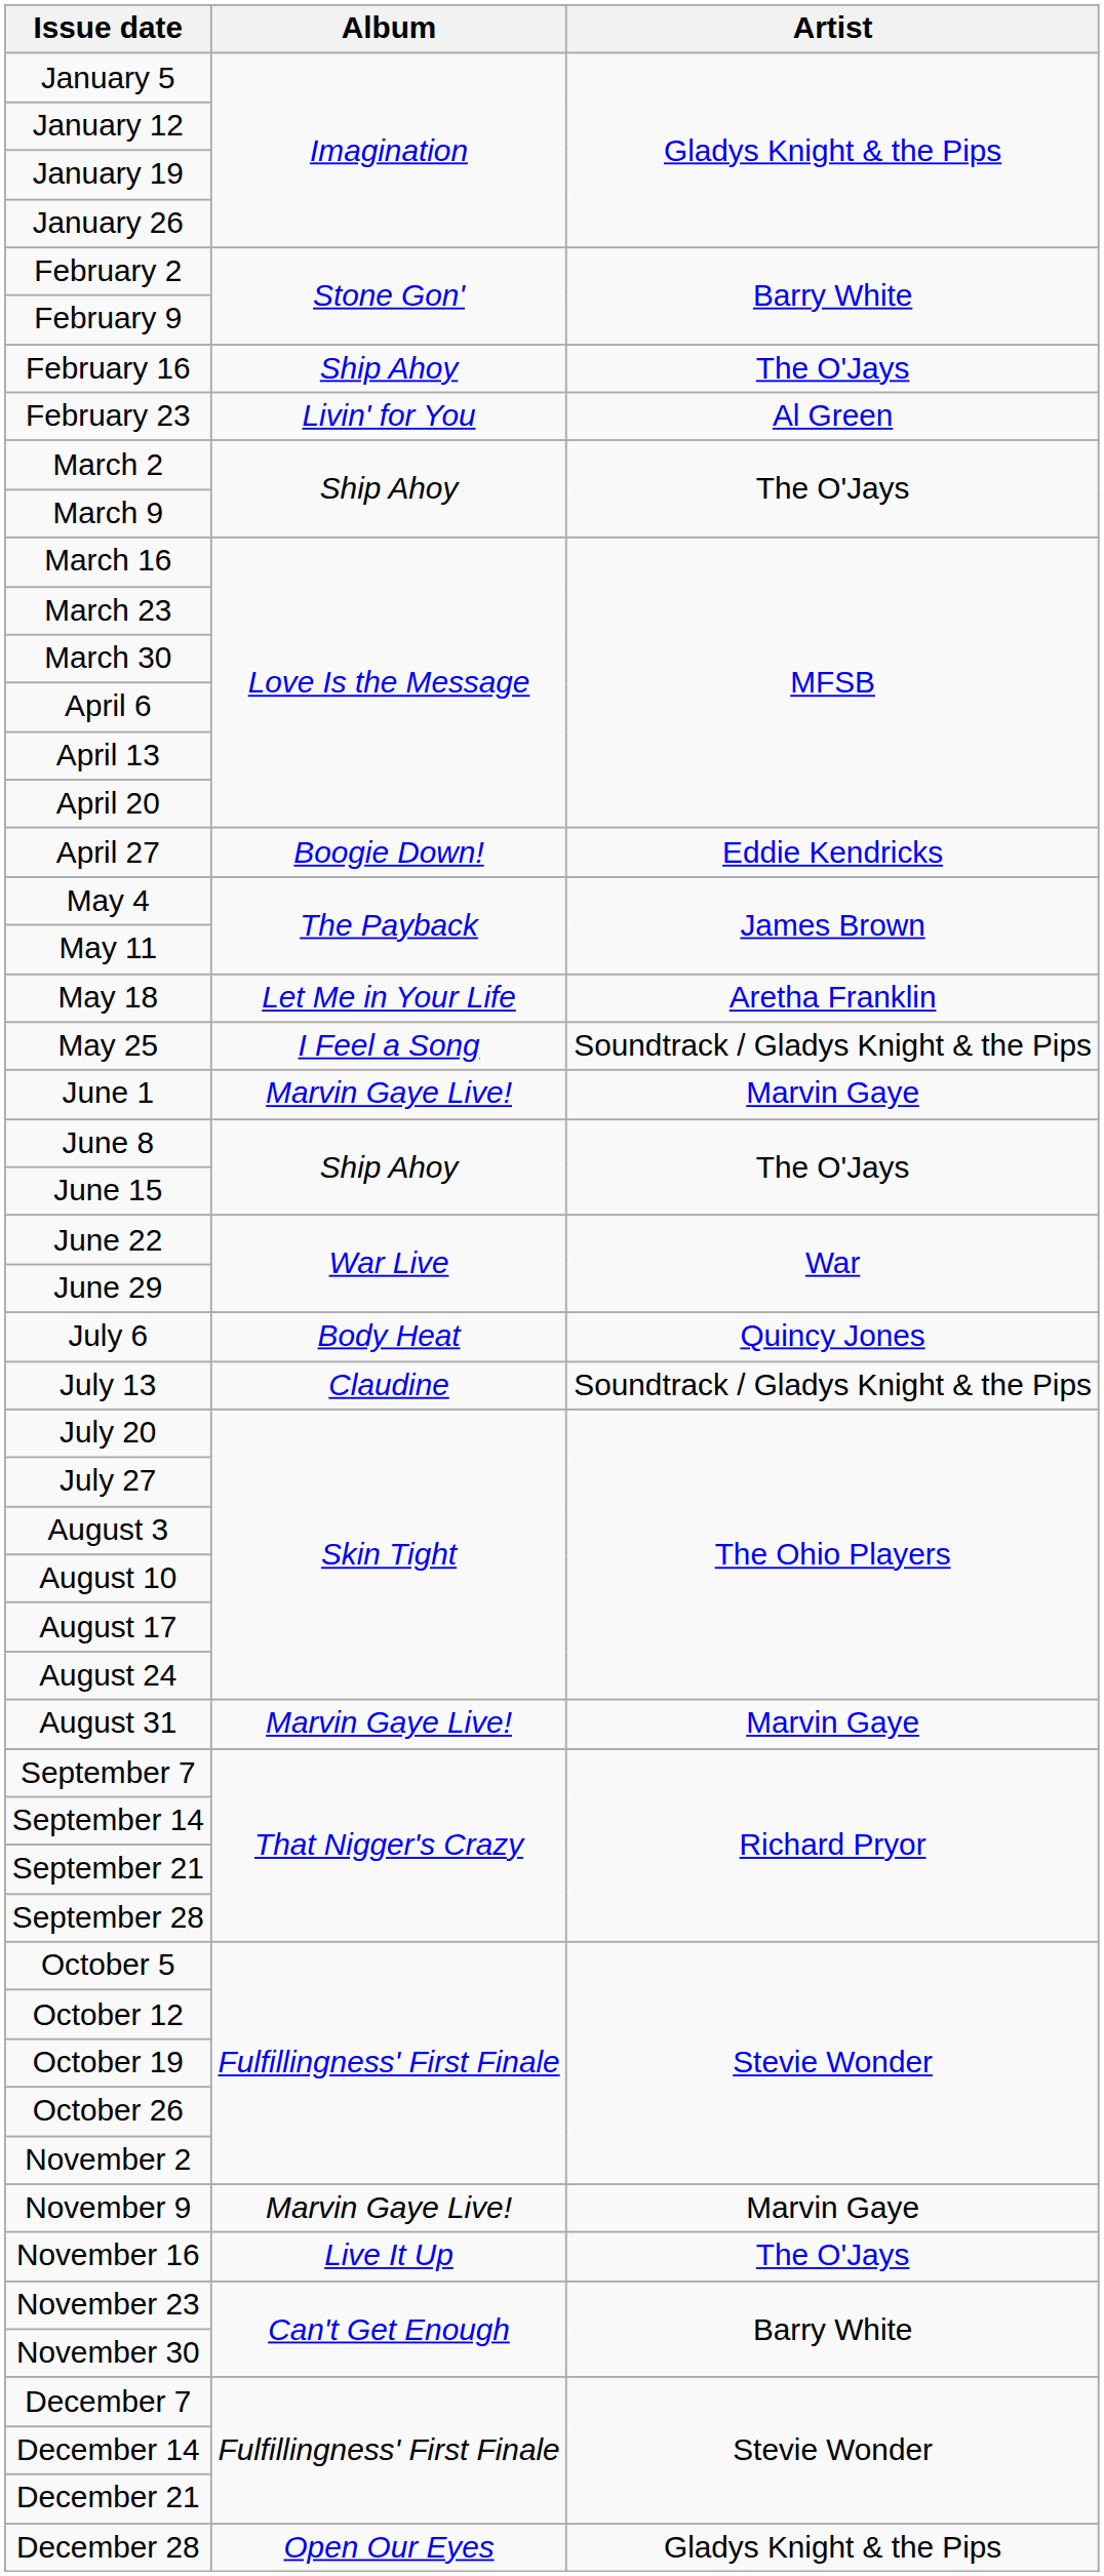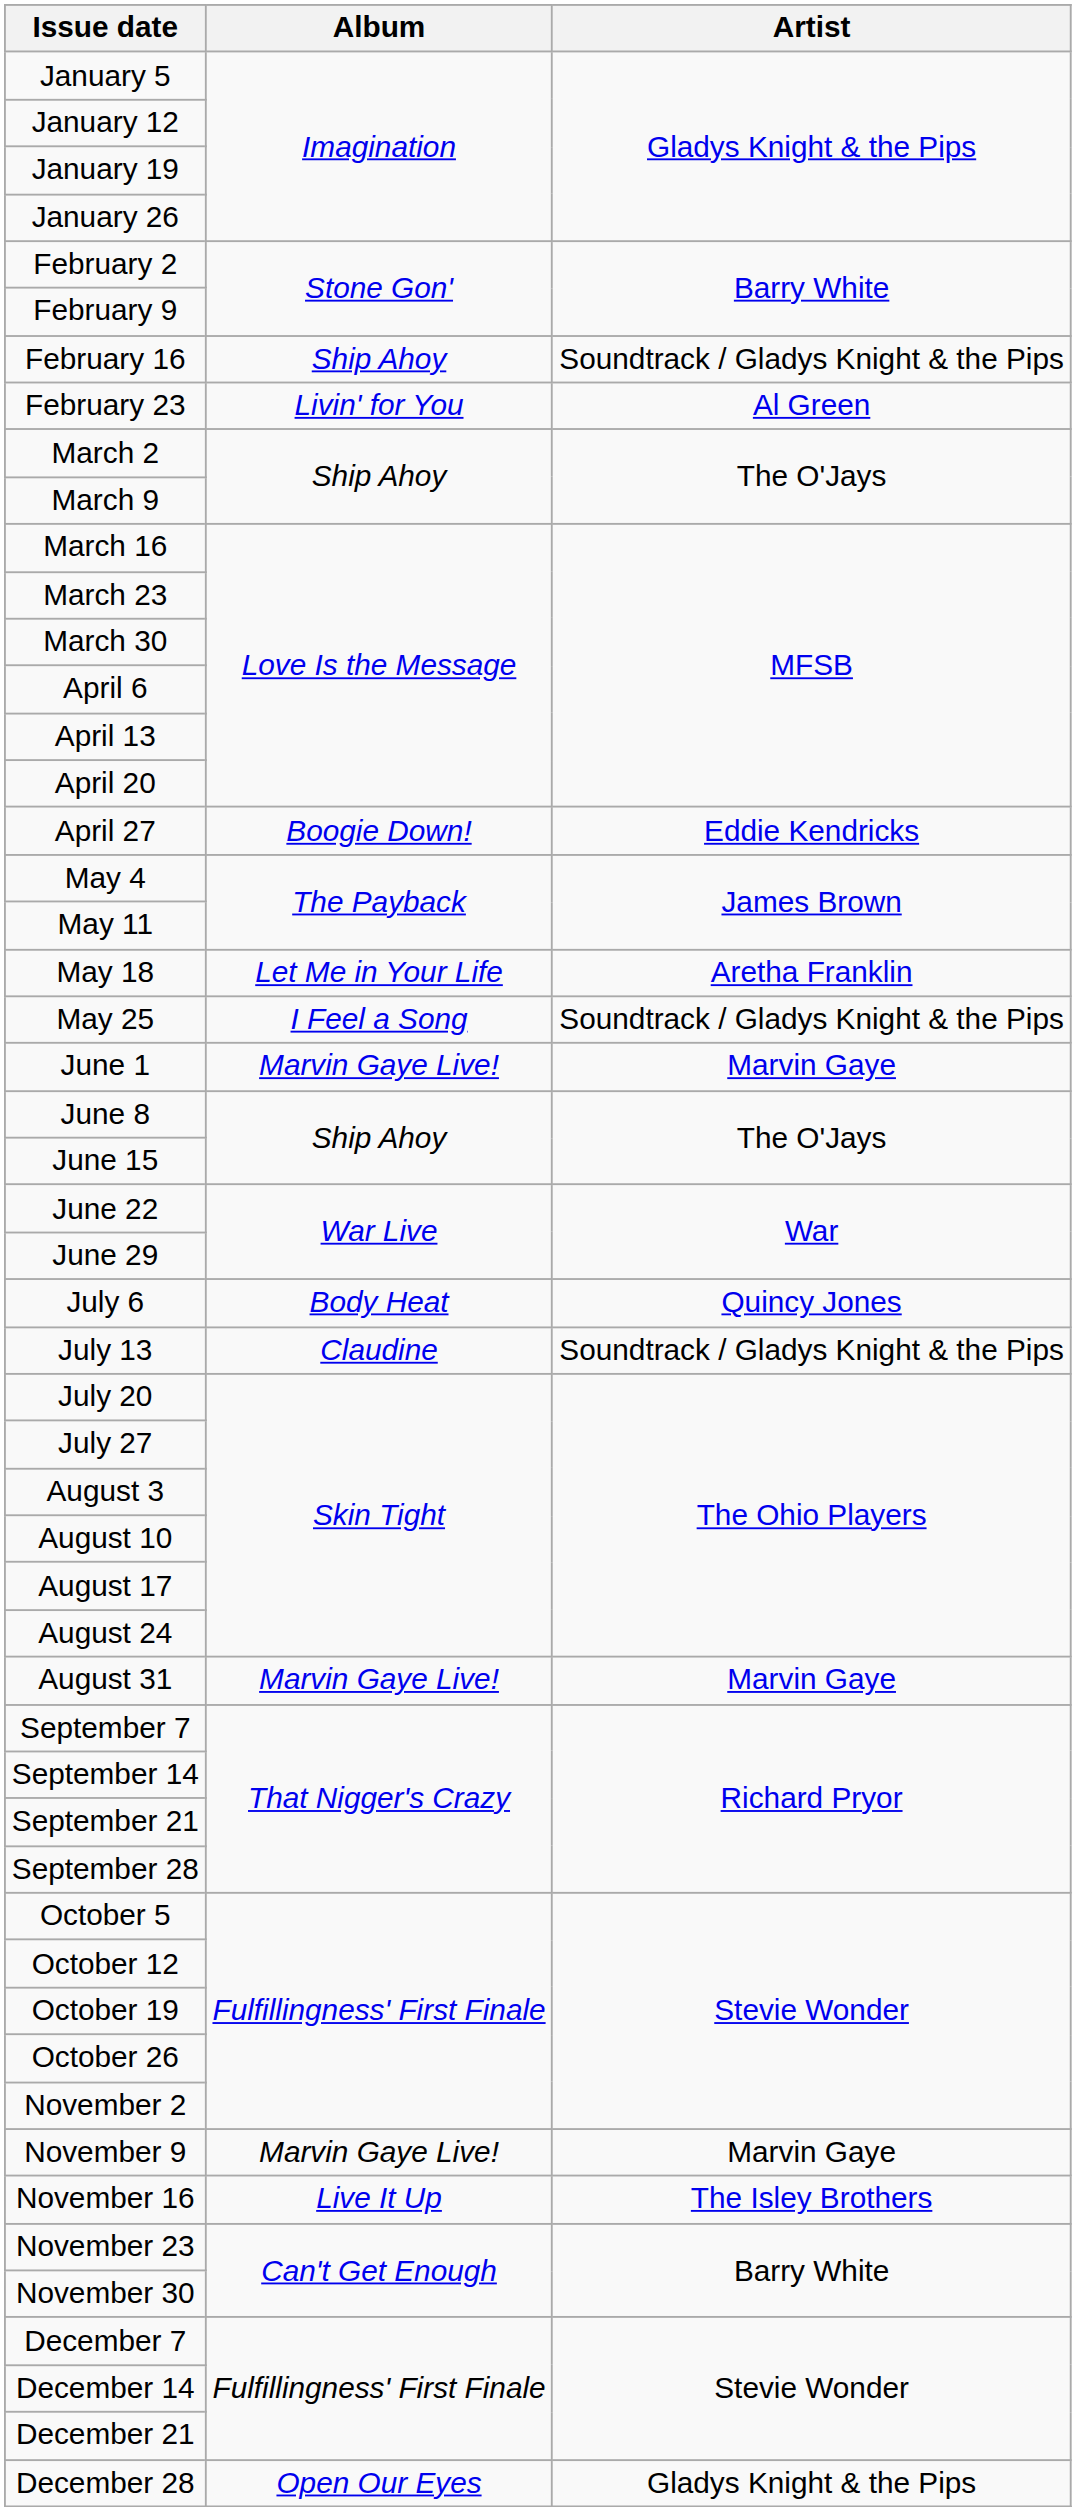February 16 | Artist: The O'Jays -> Soundtrack / Gladys Knight & the Pips
November 16 | Artist: The O'Jays -> The Isley Brothers
